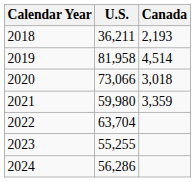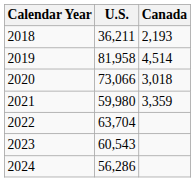2023 | U.S.: 55,255 -> 60,543
